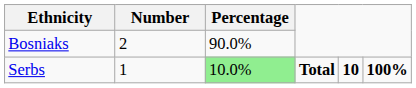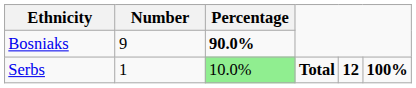Bosniaks | Number: 2 -> 9
Bosniaks | Percentage: normal -> bold
Serbs | column 5: 10 -> 12
